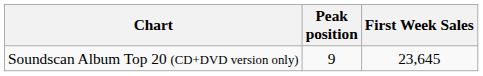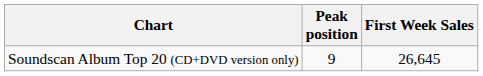Soundscan Album Top 20 (CD+DVD version only) | First Week Sales: 23,645 -> 26,645
